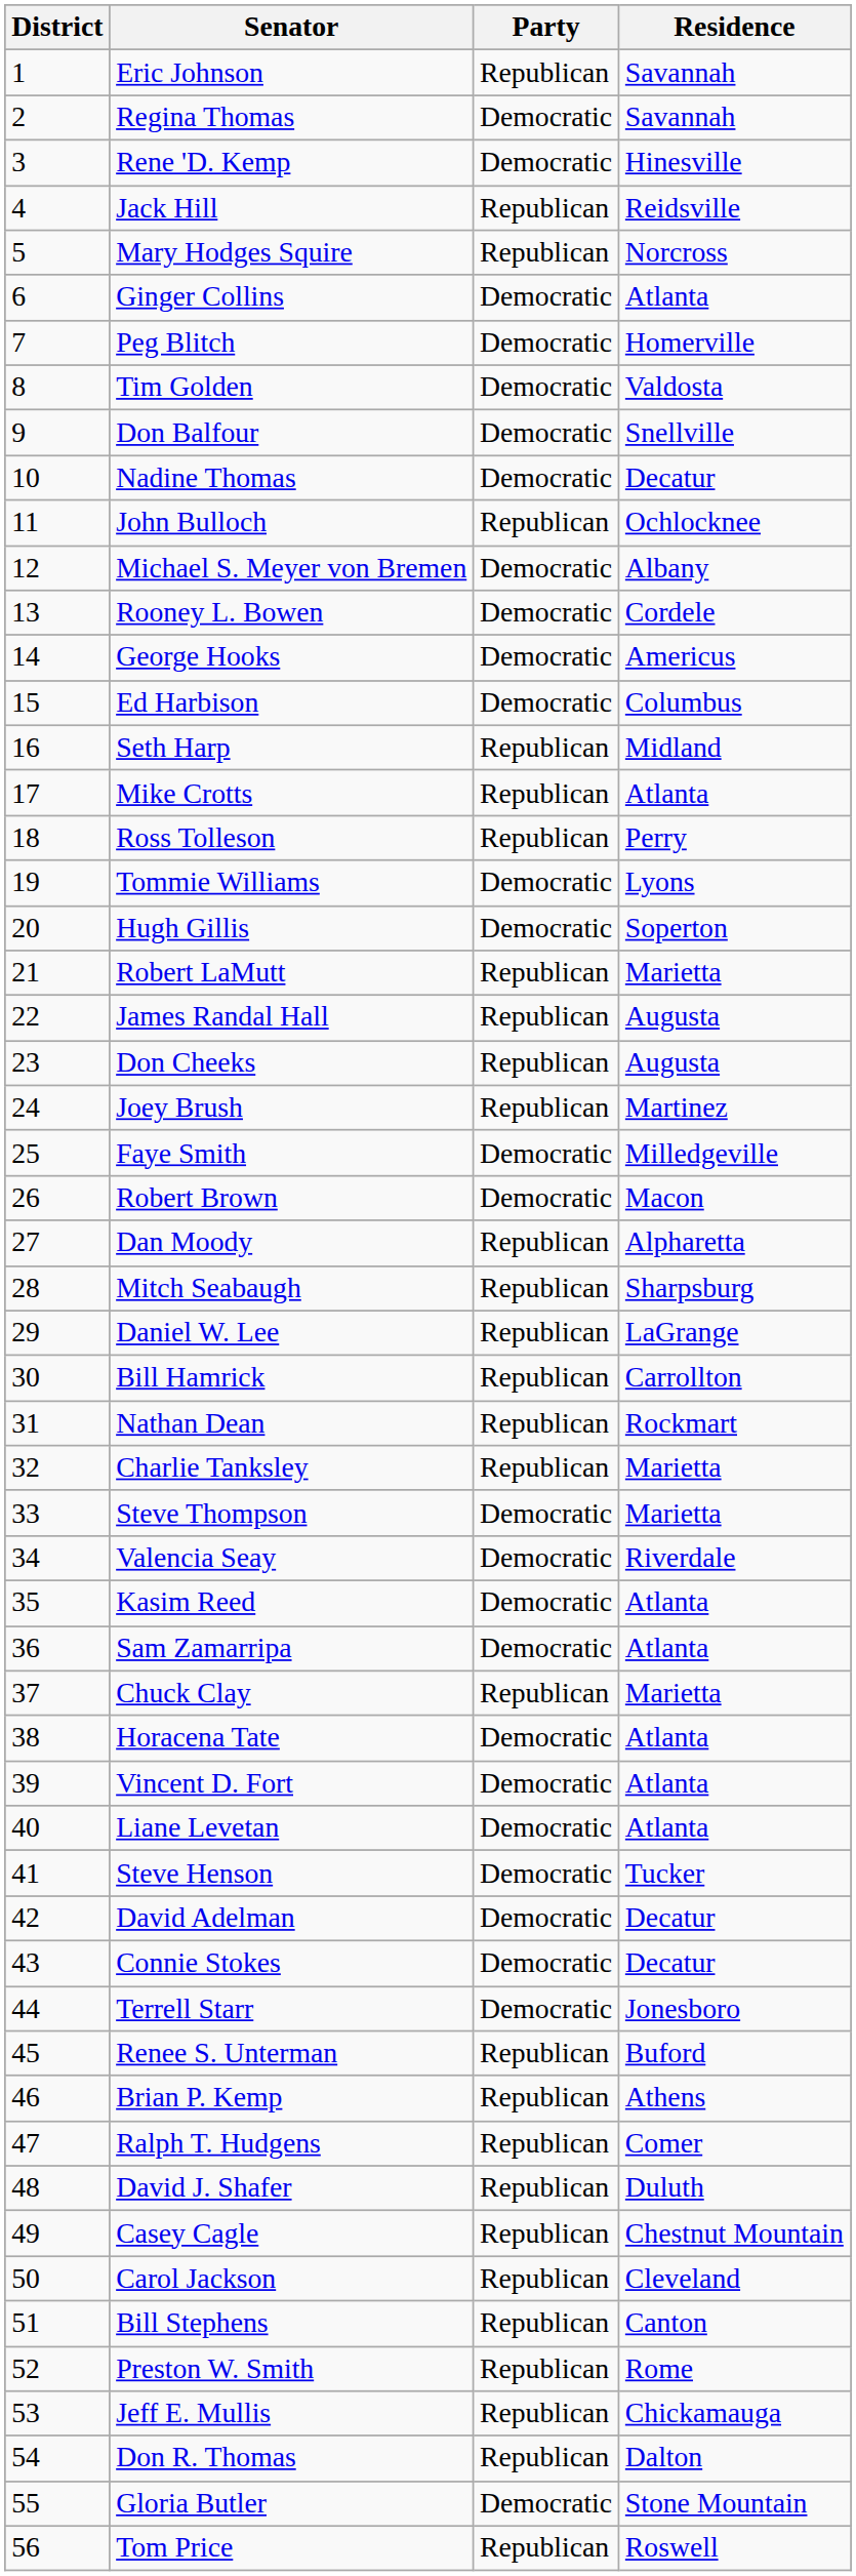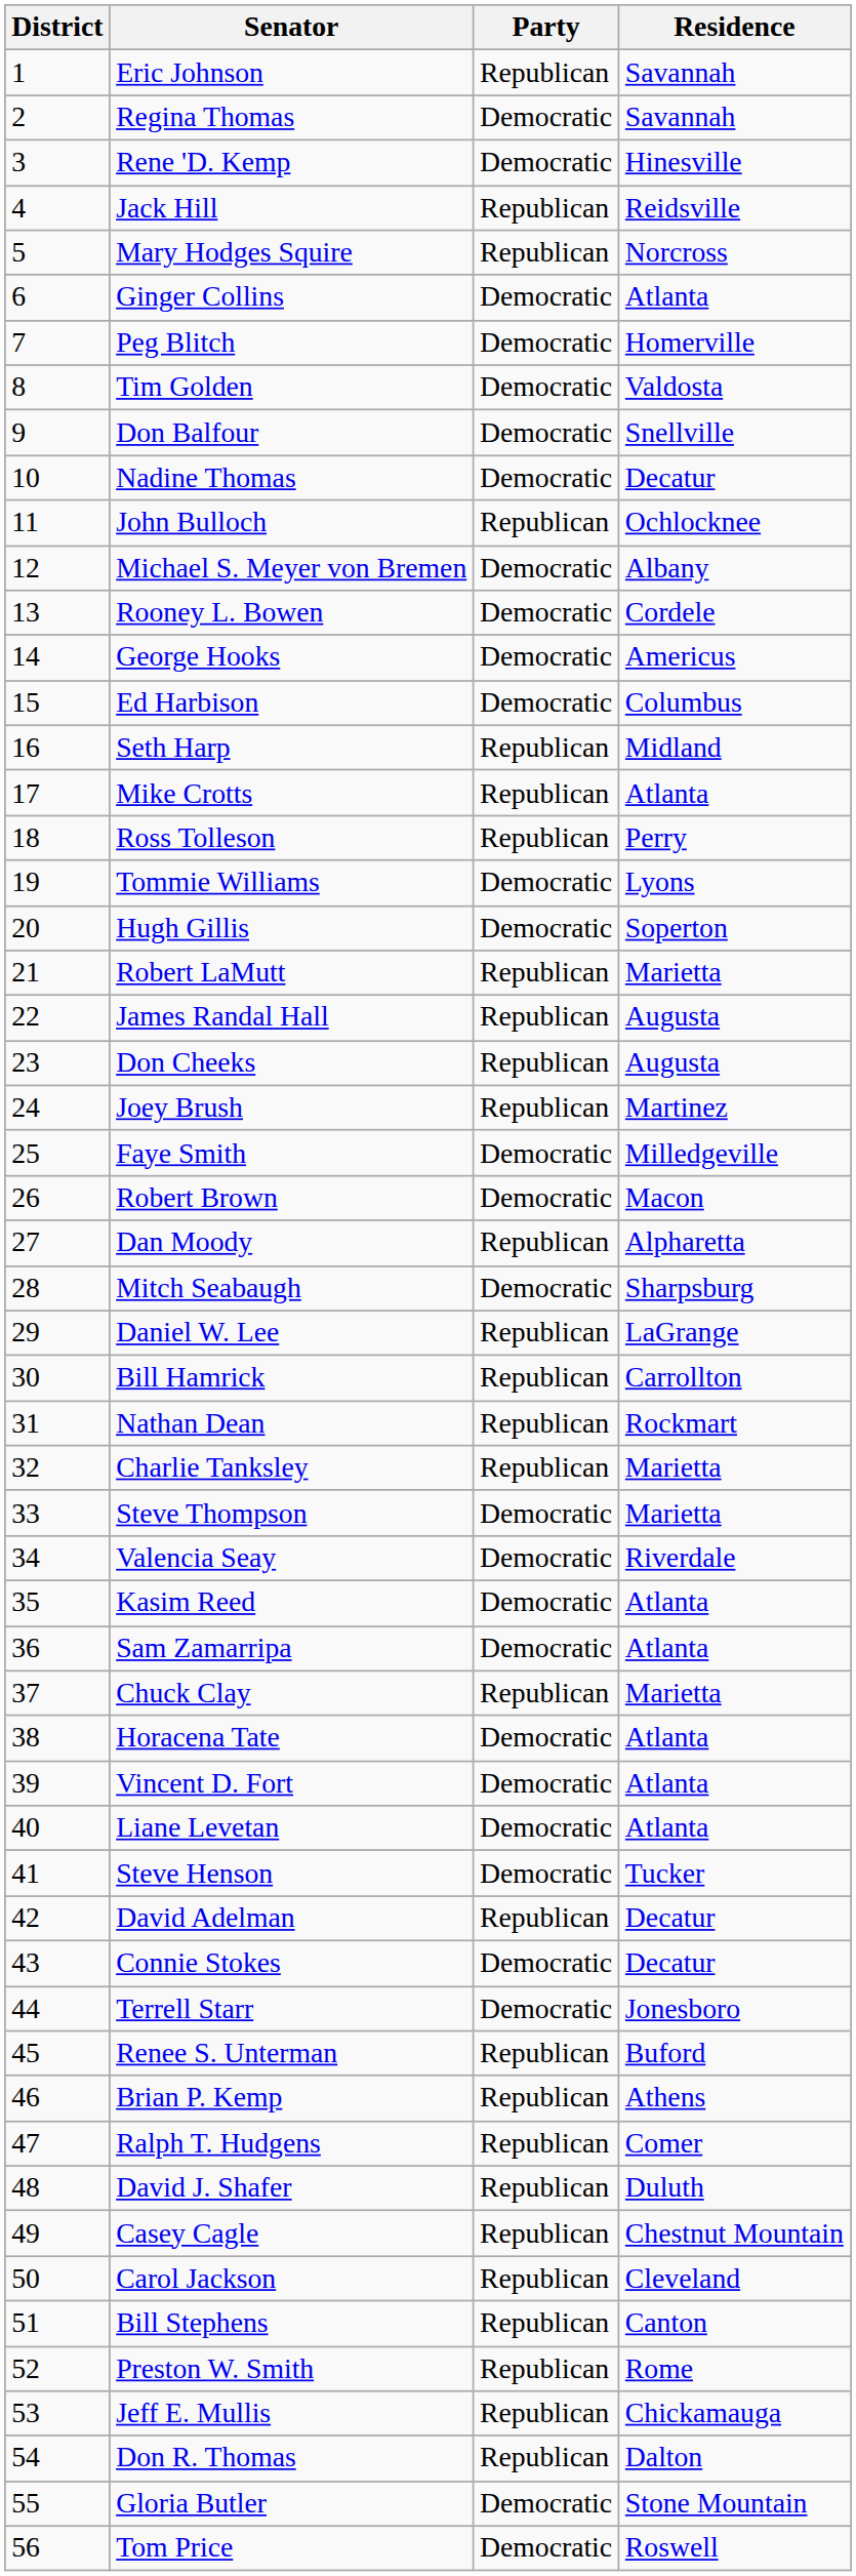Mitch Seabaugh | Party: Republican -> Democratic
David Adelman | Party: Democratic -> Republican
Tom Price | Party: Republican -> Democratic
